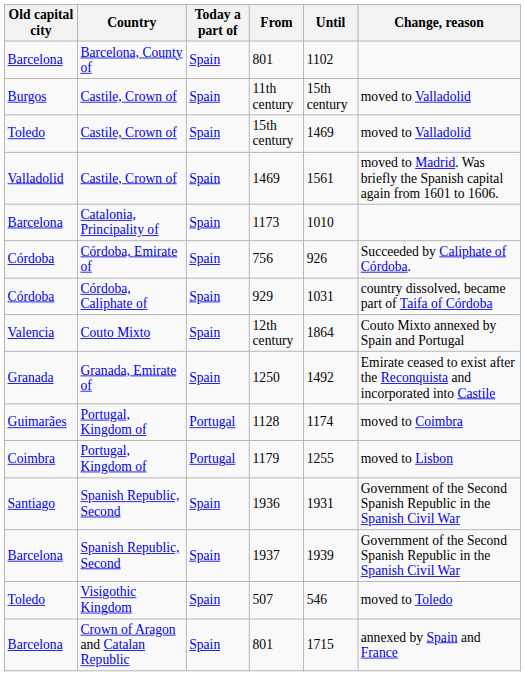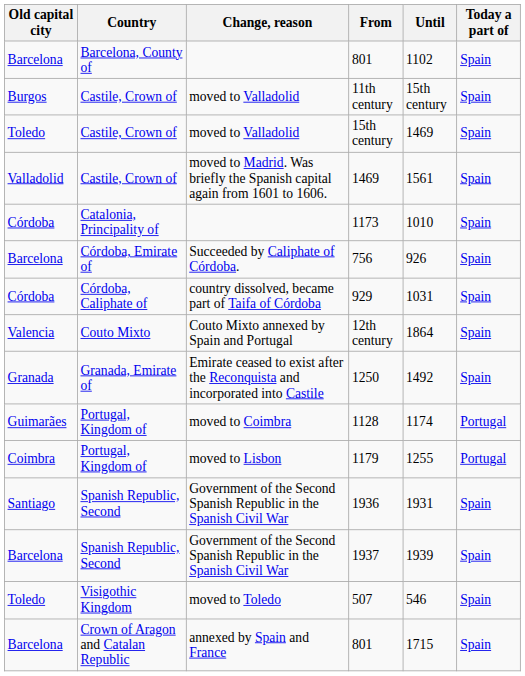columns swapped: Today a part of <-> Change, reason
1173 | Old capital city: Barcelona -> Córdoba
756 | Old capital city: Córdoba -> Barcelona
